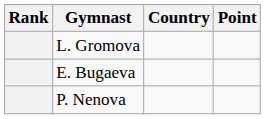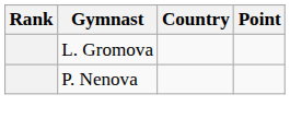- row: E. Bugaeva
